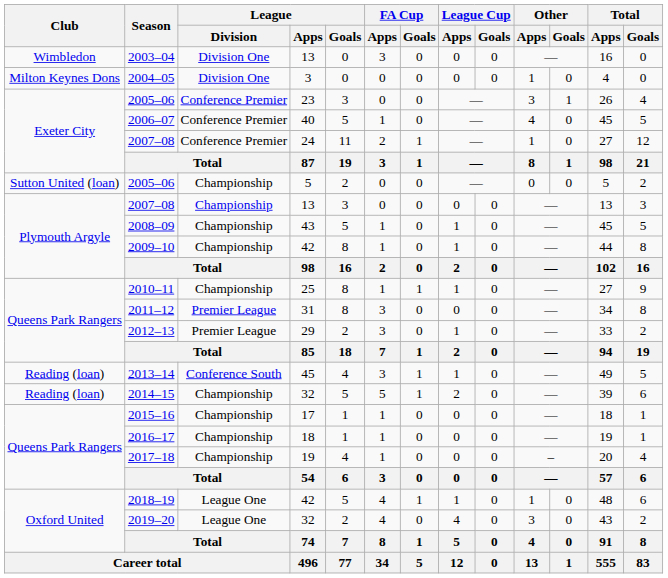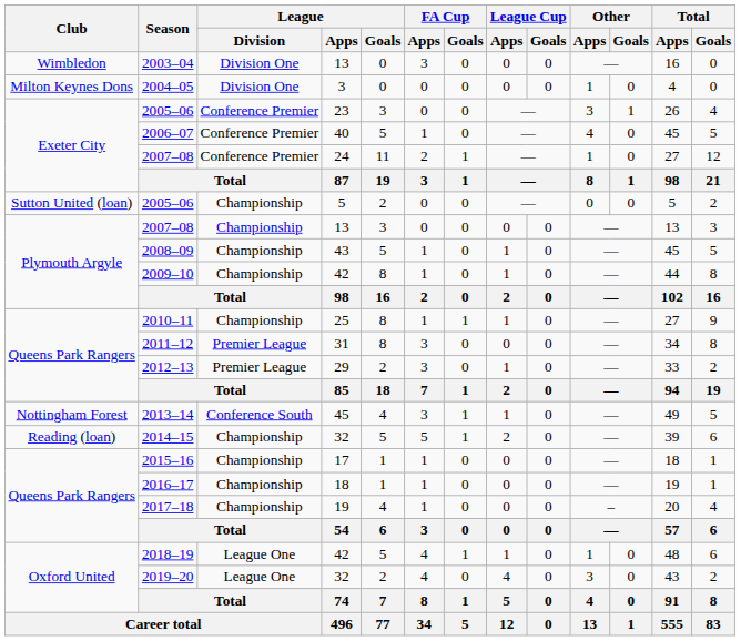2013–14 | Club: Reading (loan) -> Nottingham Forest
